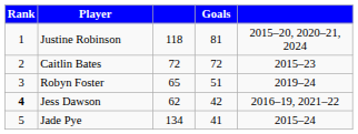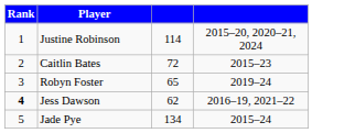- column: Goals | 81 | 72 | 51 | 42 | 41
Justine Robinson | column 3: 118 -> 114
